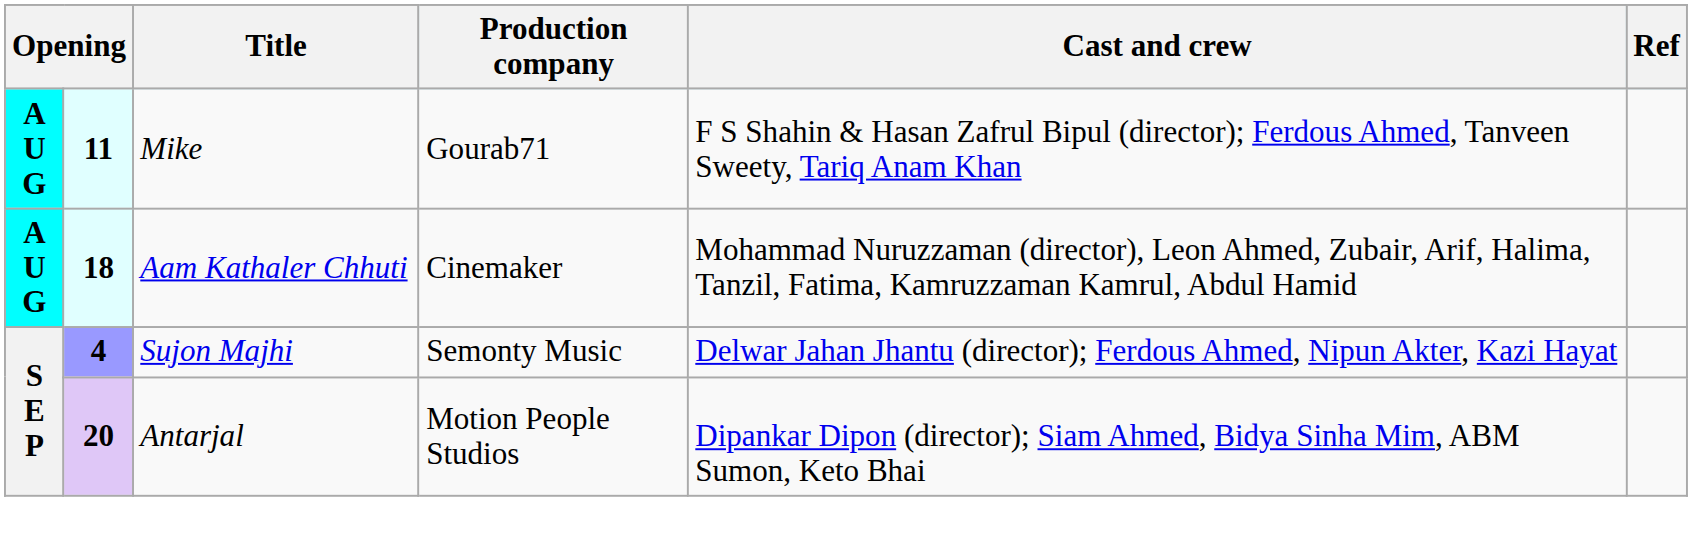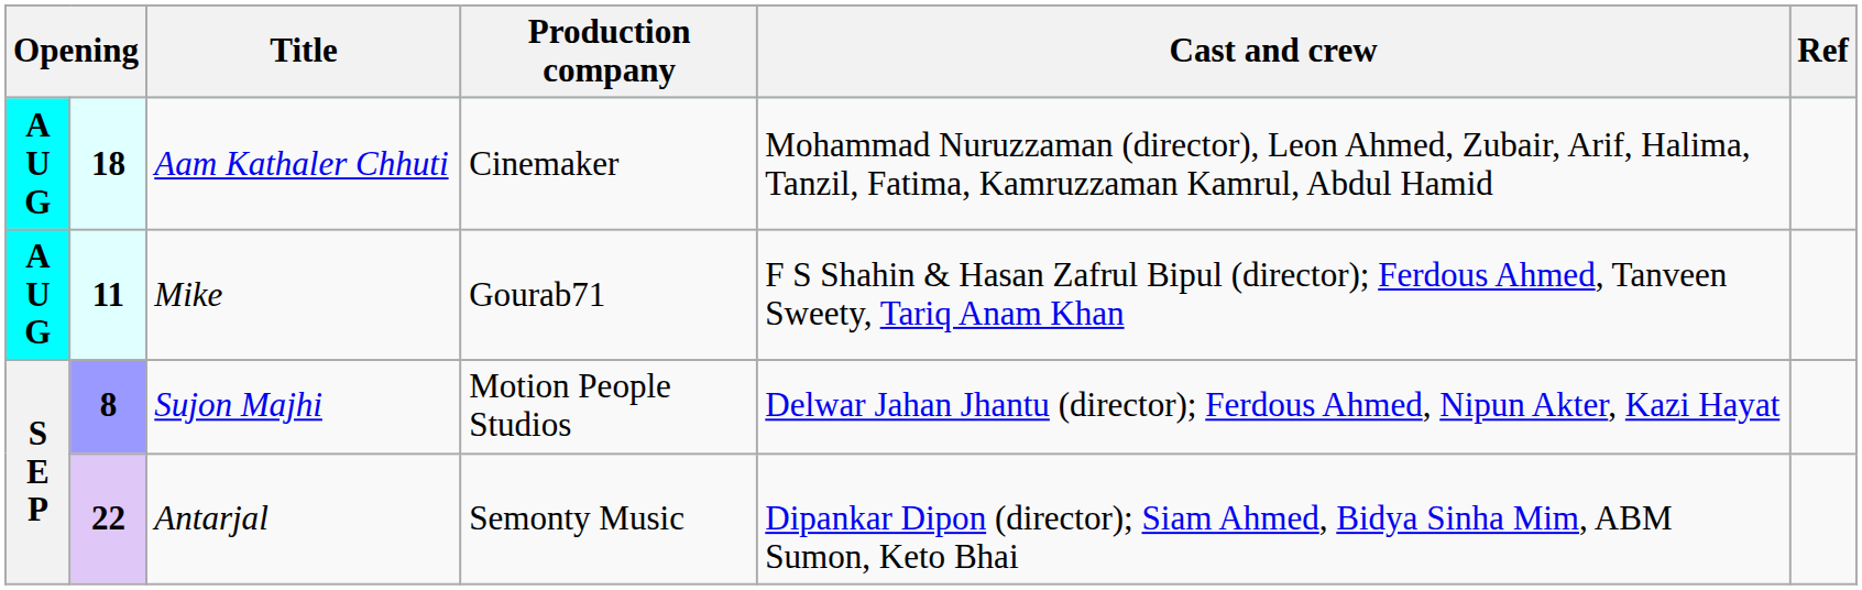rows swapped: Mike <-> Aam Kathaler Chhuti
Sujon Majhi | column 2: 4 -> 8
Sujon Majhi | Production company: Semonty Music -> Motion People Studios
Antarjal | column 2: 20 -> 22
Antarjal | Production company: Motion People Studios -> Semonty Music
